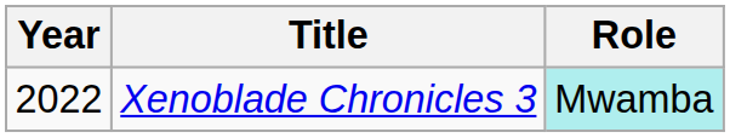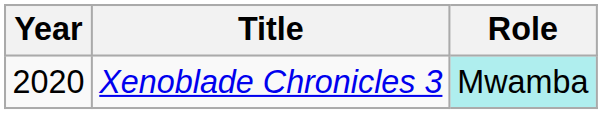Xenoblade Chronicles 3 | Year: 2022 -> 2020
